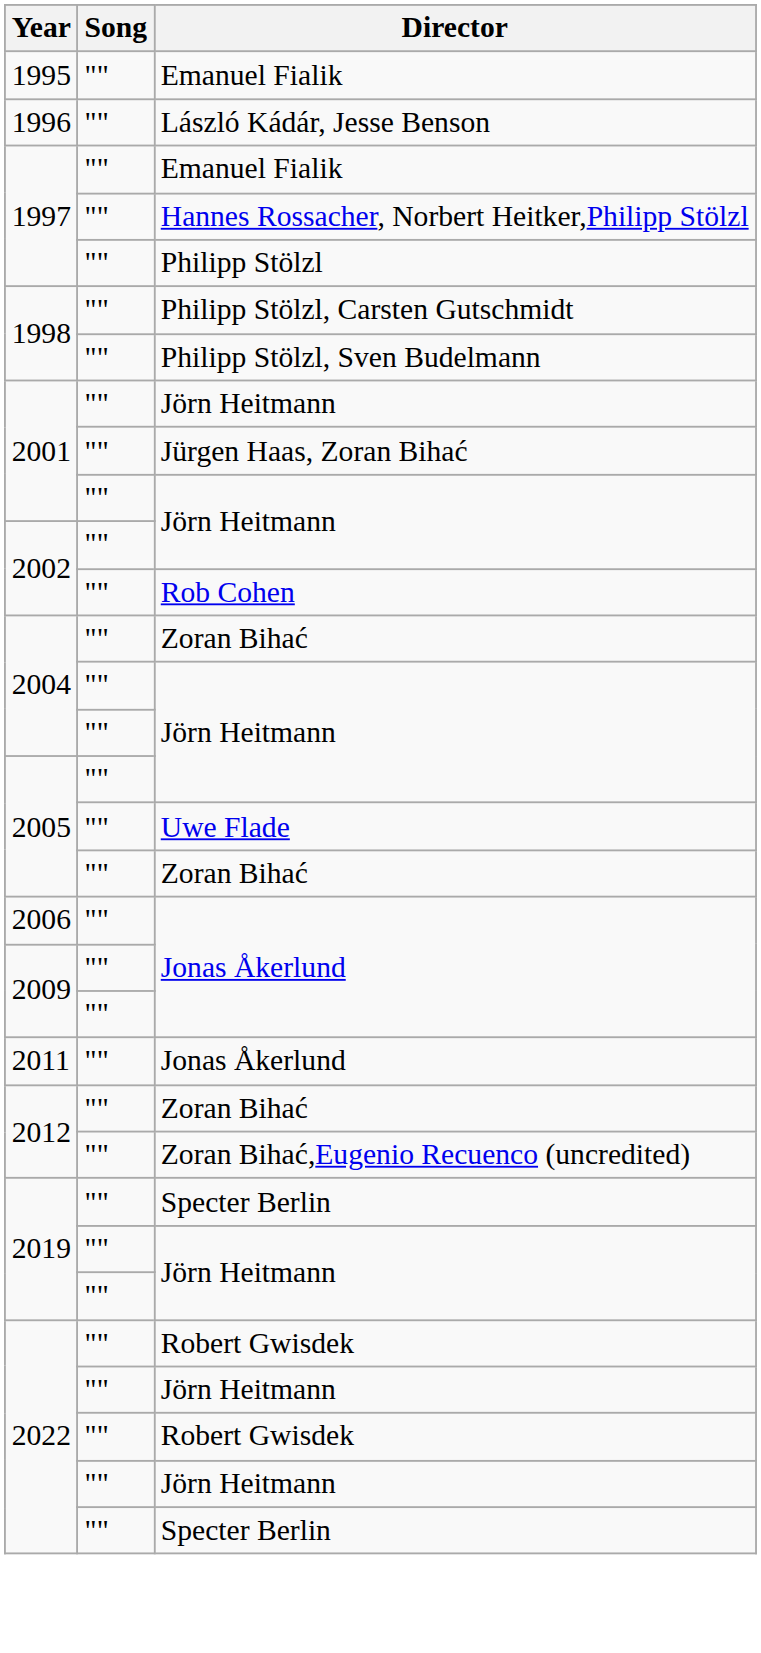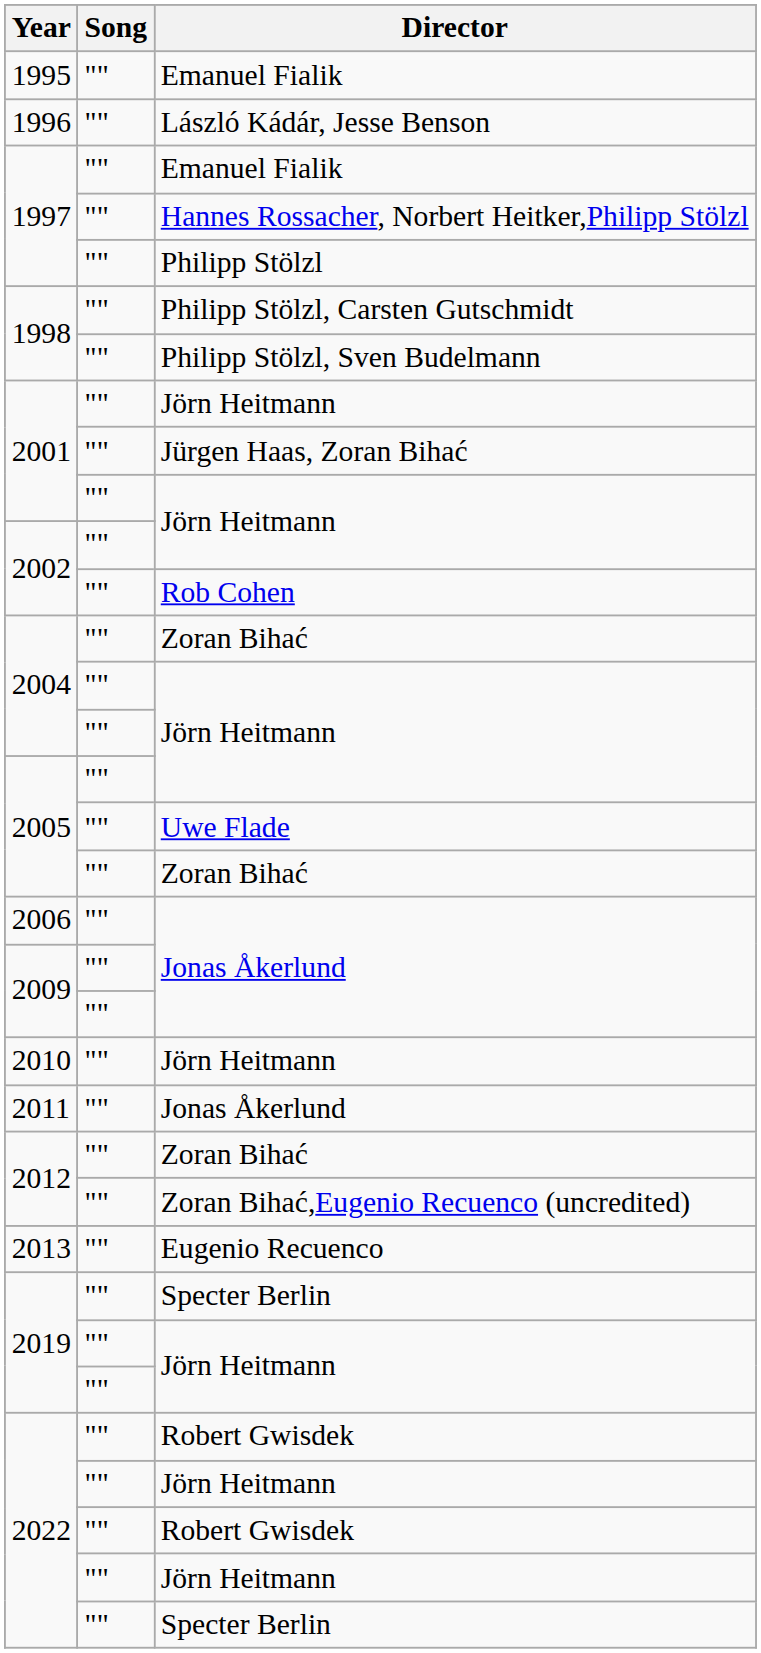+ row: 2010 | "" | Jörn Heitmann
+ row: 2013 | "" | Eugenio Recuenco
